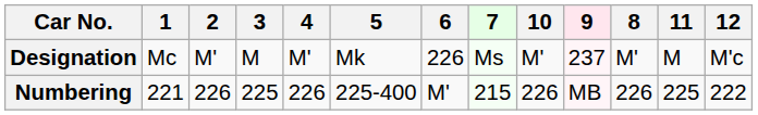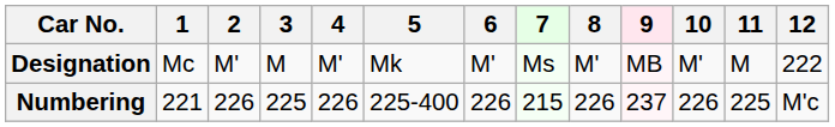columns swapped: 8 <-> 10
Designation | 6: 226 -> M'
Designation | 9: 237 -> MB
Designation | 12: M'c -> 222
Numbering | 6: M' -> 226
Numbering | 9: MB -> 237
Numbering | 12: 222 -> M'c
